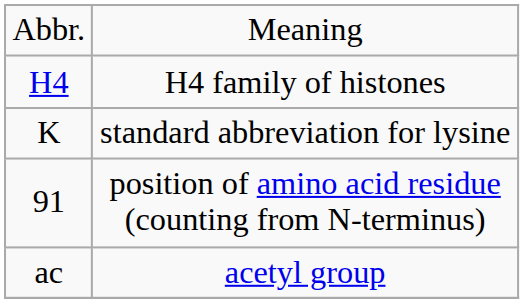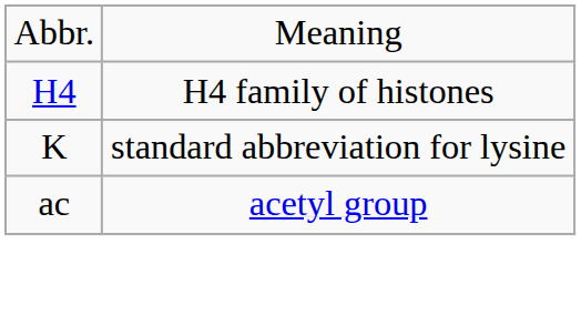- row: 91 | position of amino acid residue (counting from N-terminus)
